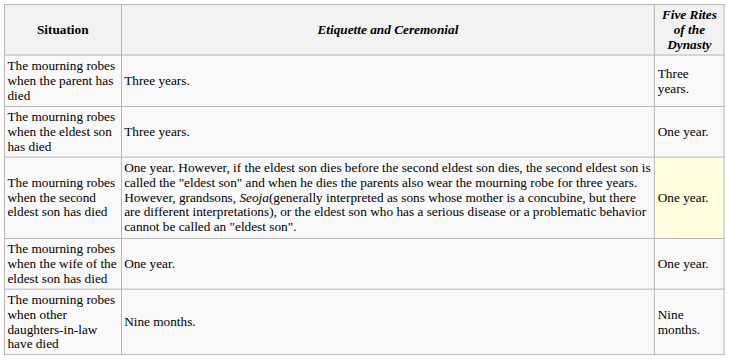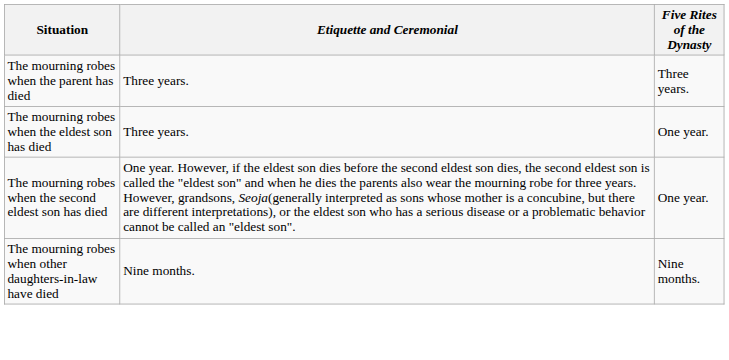The mourning robes when the second eldest son has died | Five Rites of the Dynasty: lightyellow background -> no background
- row: The mourning robes when the wife of the eldest son has died | One year. | One year.
